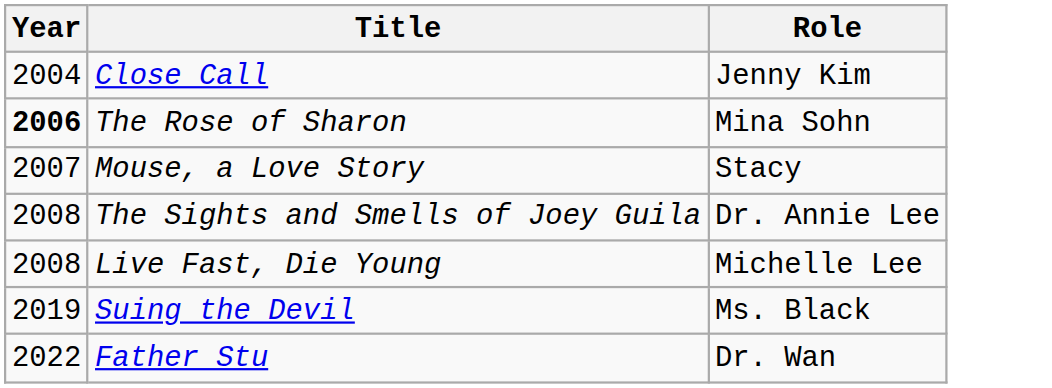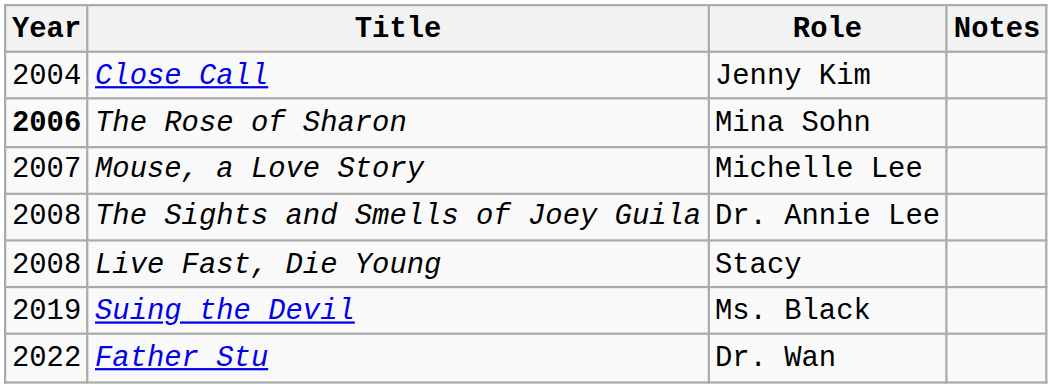+ column: Notes
Mouse, a Love Story | Role: Stacy -> Michelle Lee
Live Fast, Die Young | Role: Michelle Lee -> Stacy
